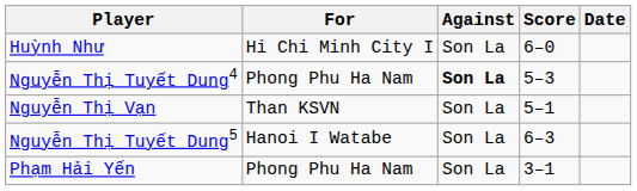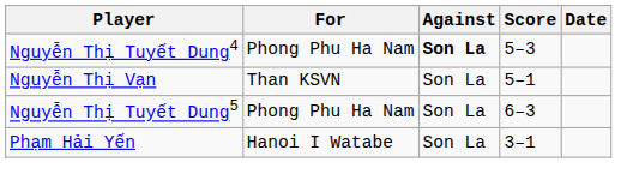- row: Huỳnh Như | Hi Chi Minh City I | Son La | 6–0
Nguyễn Thị Tuyết Dung5 | For: Hanoi I Watabe -> Phong Phu Ha Nam
Phạm Hải Yến | For: Phong Phu Ha Nam -> Hanoi I Watabe
